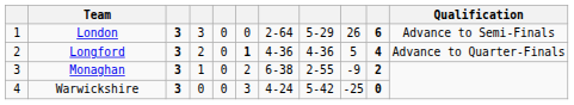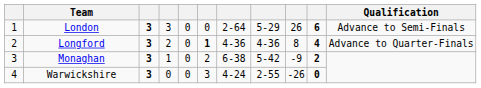Longford | column 9: 5 -> 8
Monaghan | column 8: 2-55 -> 5-42
Warwickshire | column 8: 5-42 -> 2-55
Warwickshire | column 9: -25 -> -26
